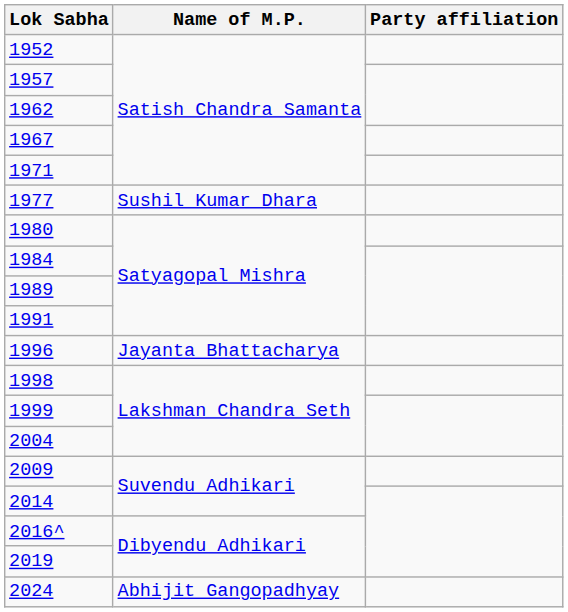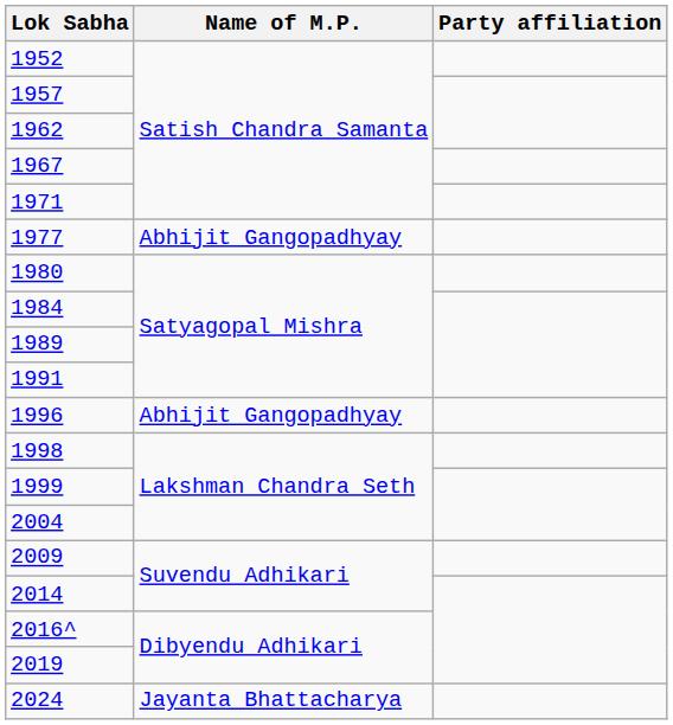1977 | Name of M.P.: Sushil Kumar Dhara -> Abhijit Gangopadhyay
1996 | Name of M.P.: Jayanta Bhattacharya -> Abhijit Gangopadhyay
2024 | Name of M.P.: Abhijit Gangopadhyay -> Jayanta Bhattacharya
